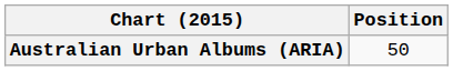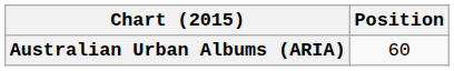Australian Urban Albums (ARIA) | Position: 50 -> 60
